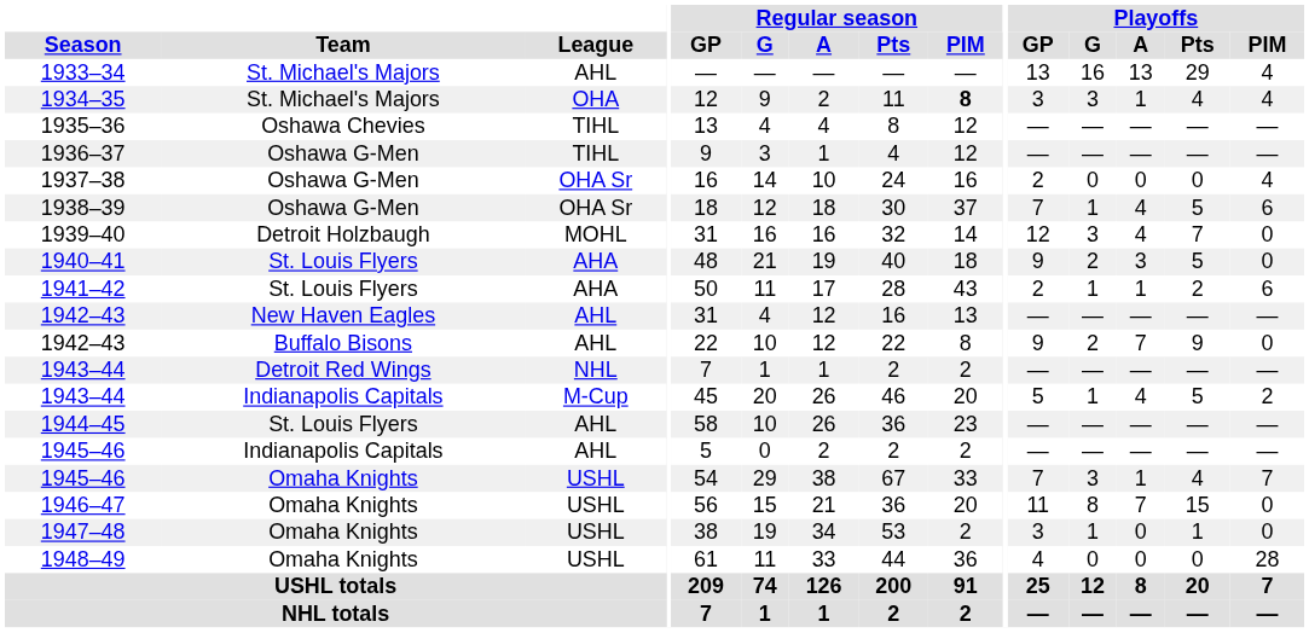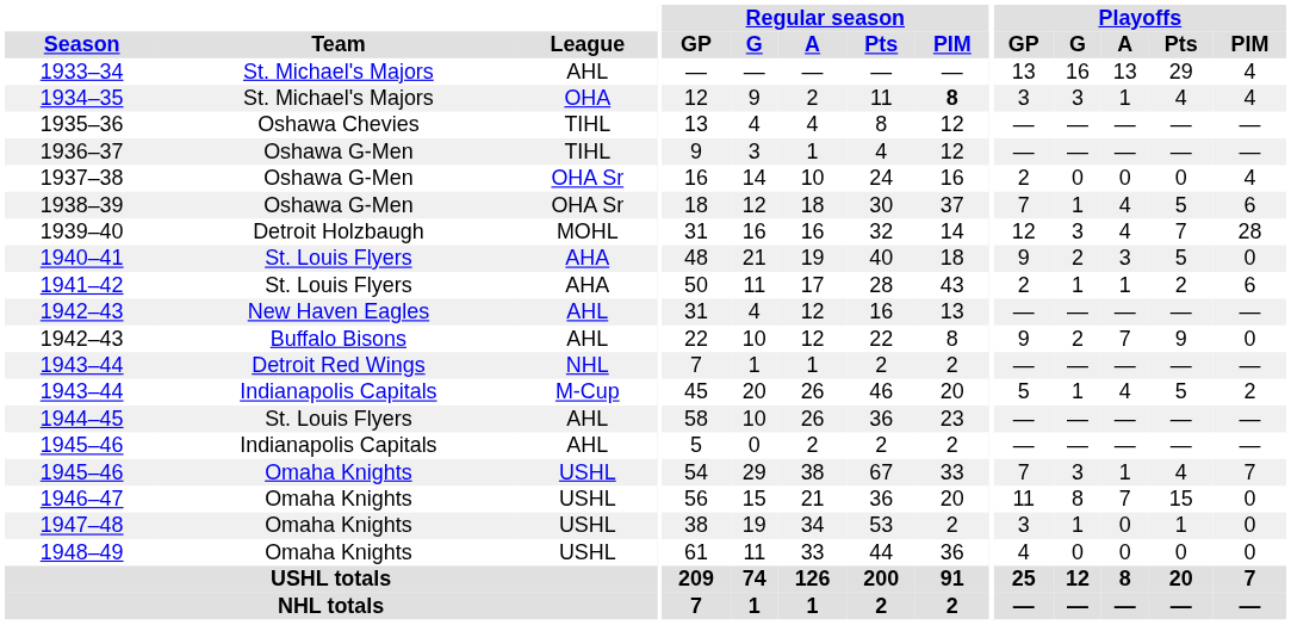1939–40 | Playoffs / PIM: 0 -> 28
1948–49 | Playoffs / PIM: 28 -> 0
